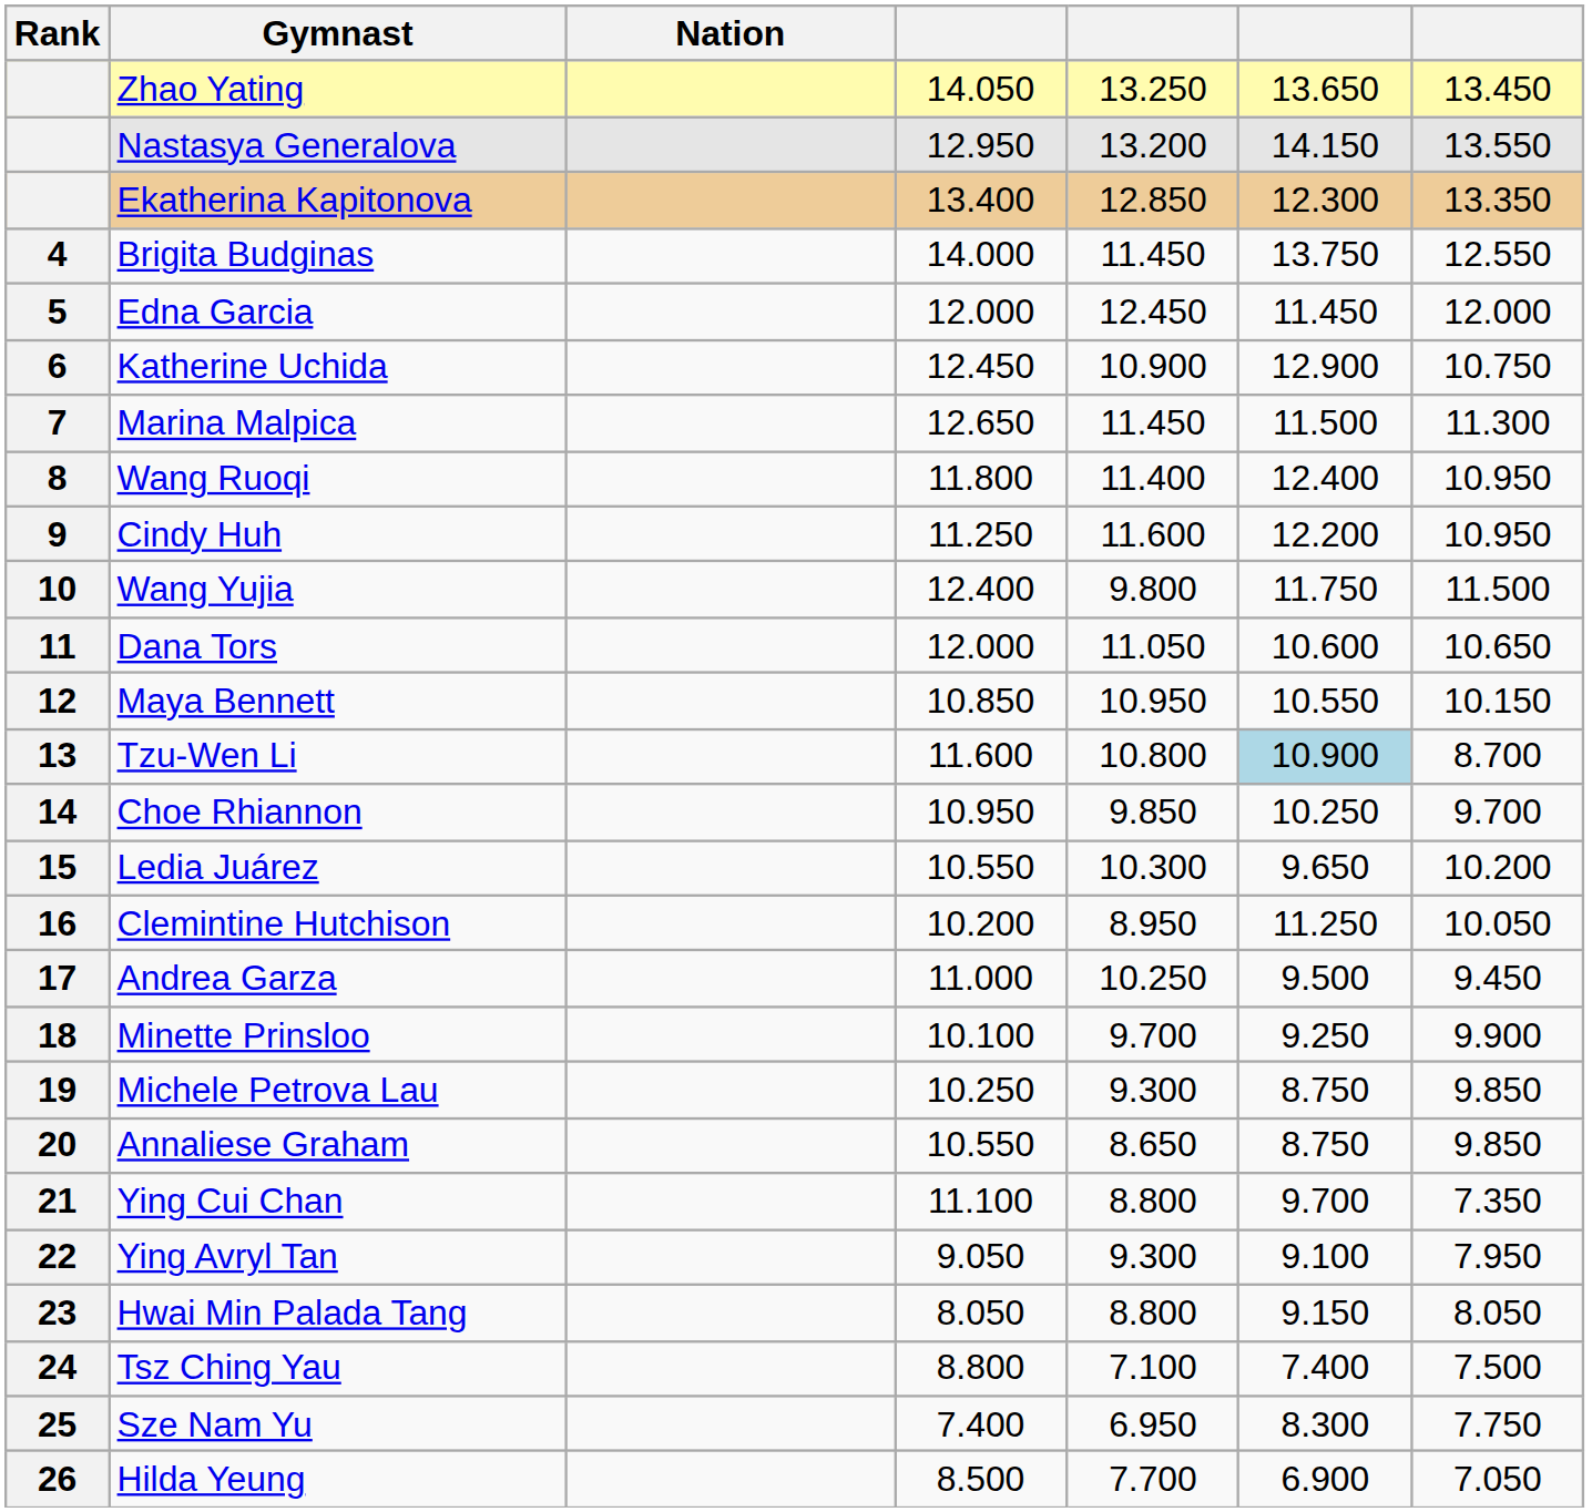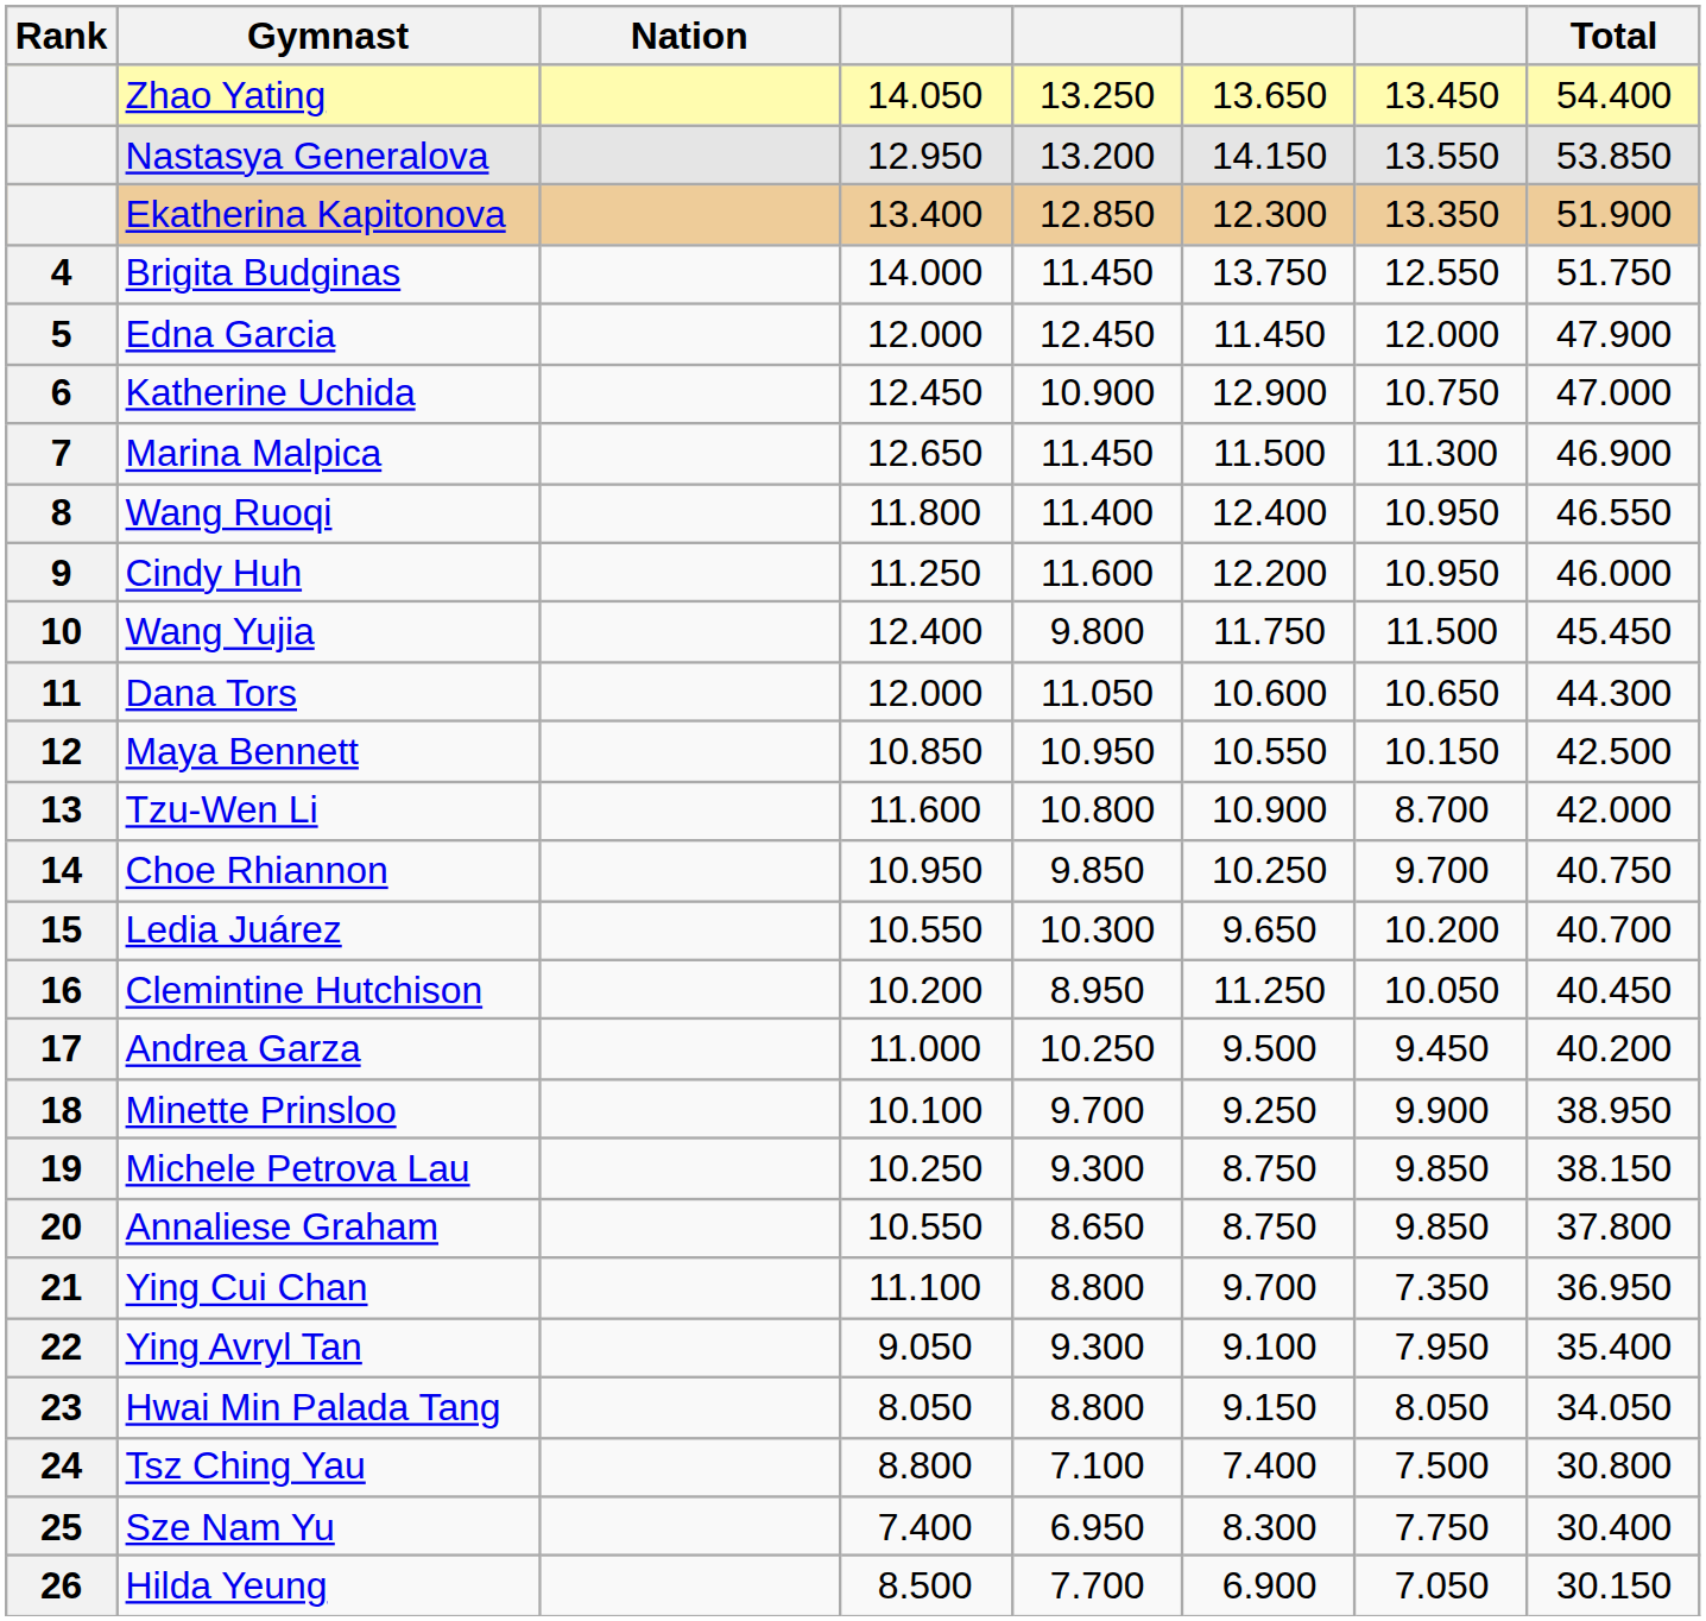+ column: Total | 54.400 | 53.850 | 51.900 | 51.750 | 47.900 | 47.000 | 46.900 | 46.550 | 46.000 | 45.450 | 44.300 | 42.500 | 42.000 | 40.750 | 40.700 | 40.450 | 40.200 | 38.950 | 38.150 | 37.800 | 36.950 | 35.400 | 34.050 | 30.800 | 30.400 | 30.150
Tzu-Wen Li | column 6: lightblue background -> no background
